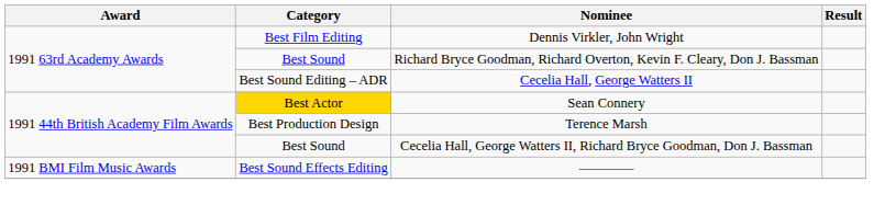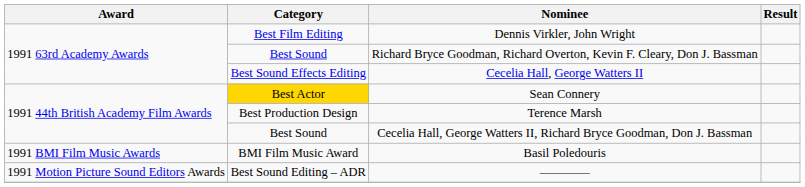Cecelia Hall, George Watters II | Category: Best Sound Editing – ADR -> Best Sound Effects Editing
+ row: 1991 BMI Film Music Awards | BMI Film Music Award | Basil Poledouris
———— | Award: 1991 BMI Film Music Awards -> 1991 Motion Picture Sound Editors Awards
———— | Category: Best Sound Effects Editing -> Best Sound Editing – ADR
